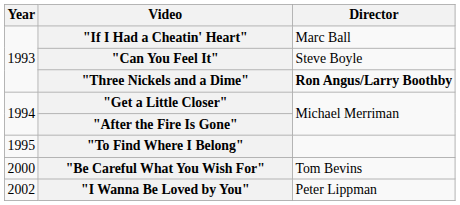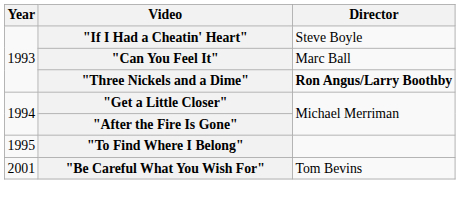"If I Had a Cheatin' Heart" | Director: Marc Ball -> Steve Boyle
"Can You Feel It" | Director: Steve Boyle -> Marc Ball
"Be Careful What You Wish For" | Year: 2000 -> 2001
- row: 2002 | "I Wanna Be Loved by You" | Peter Lippman
